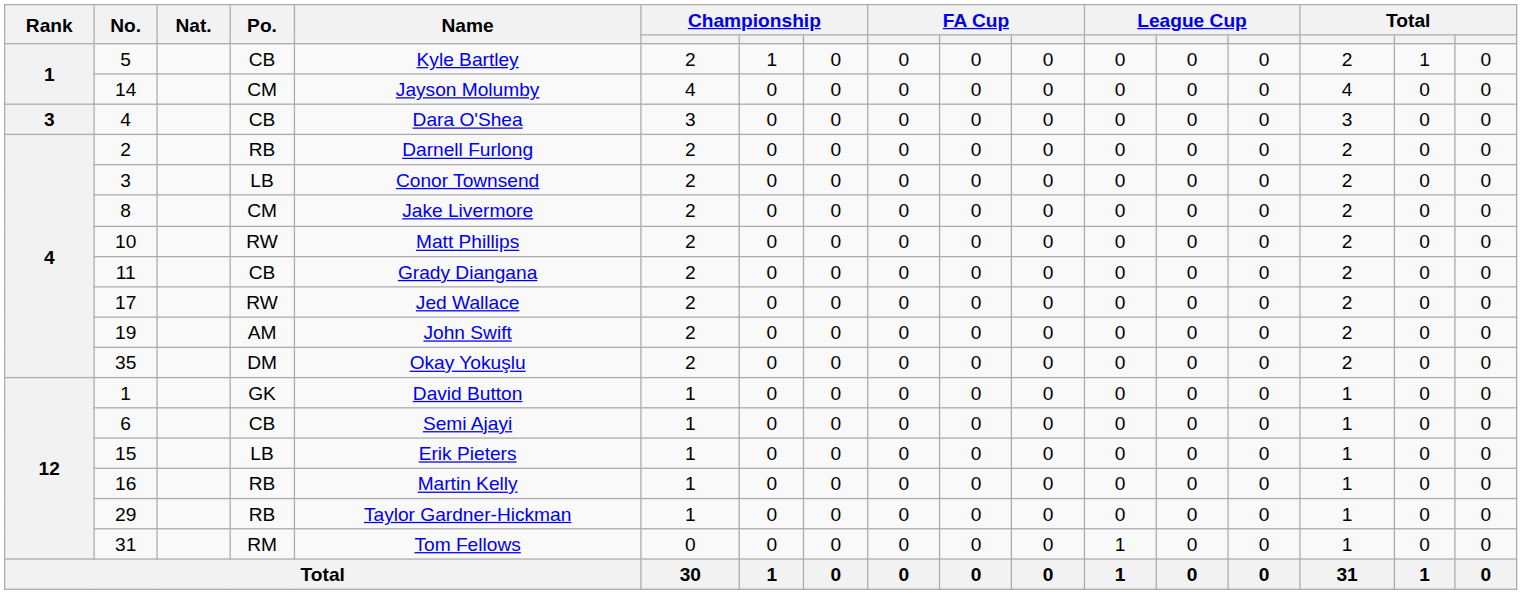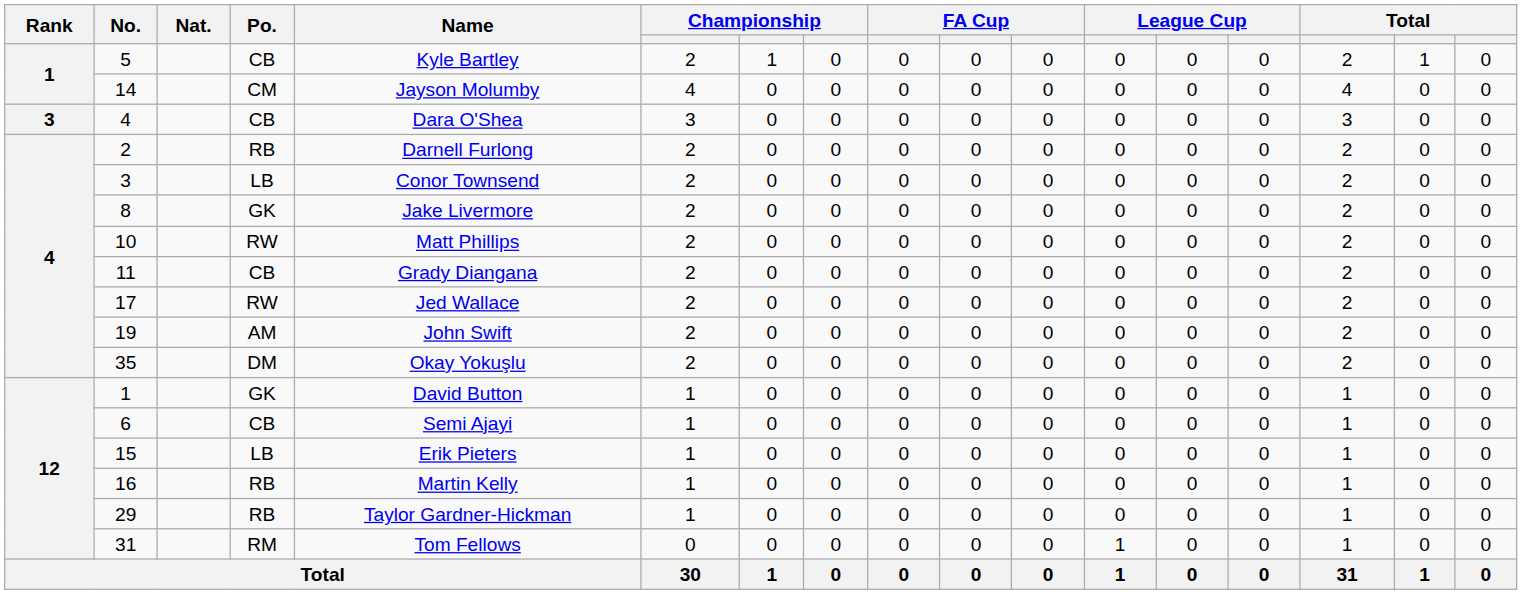8 | Po.: CM -> GK
